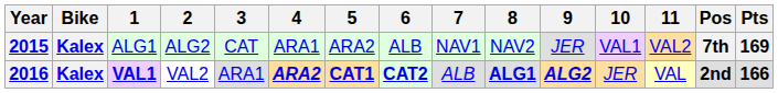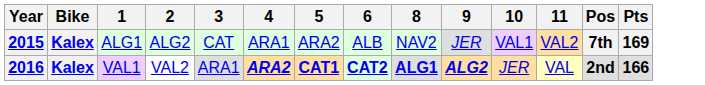- column: 7 | NAV1 | ALB
2016 | 1: bold -> normal
